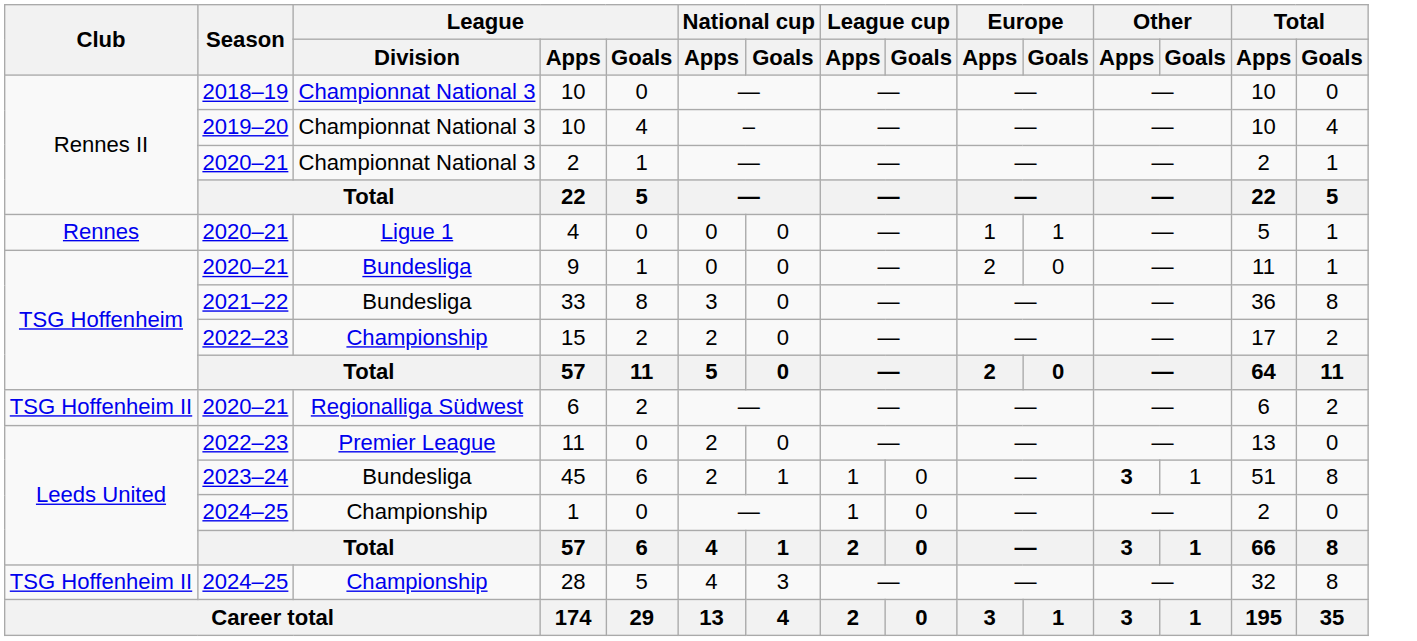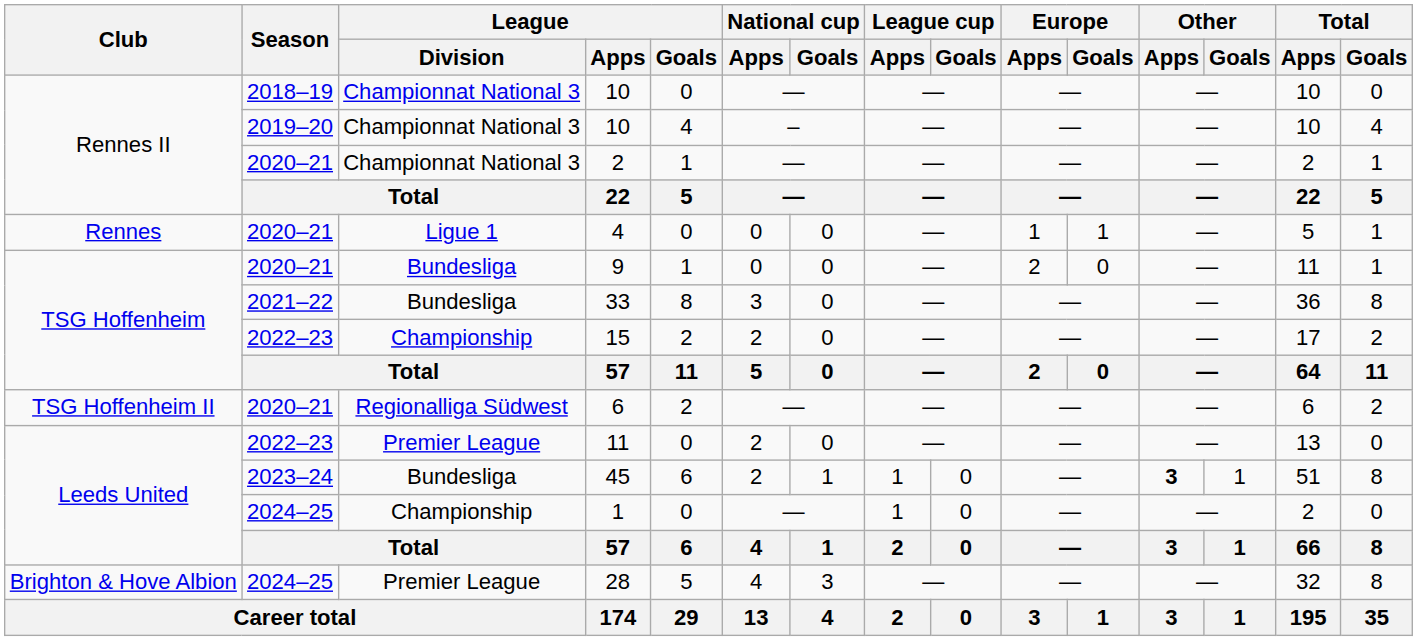28 | Club: TSG Hoffenheim II -> Brighton & Hove Albion
28 | League / Division: Championship -> Premier League
